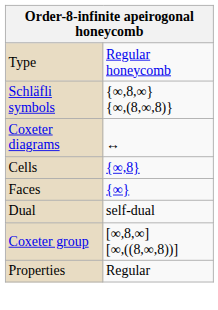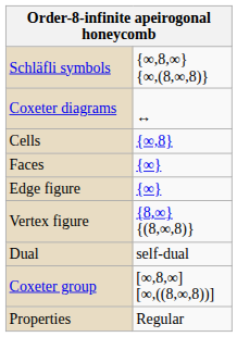- row: Type | Regular honeycomb
+ row: Edge figure | {∞}
+ row: Vertex figure | {8,∞} {(8,∞,8)}
